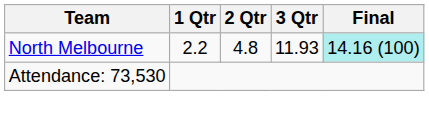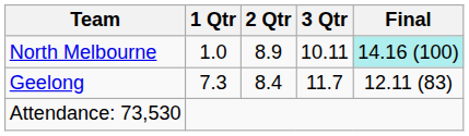North Melbourne | 1 Qtr: 2.2 -> 1.0
North Melbourne | 2 Qtr: 4.8 -> 8.9
North Melbourne | 3 Qtr: 11.93 -> 10.11
+ row: Geelong | 7.3 | 8.4 | 11.7 | 12.11 (83)
